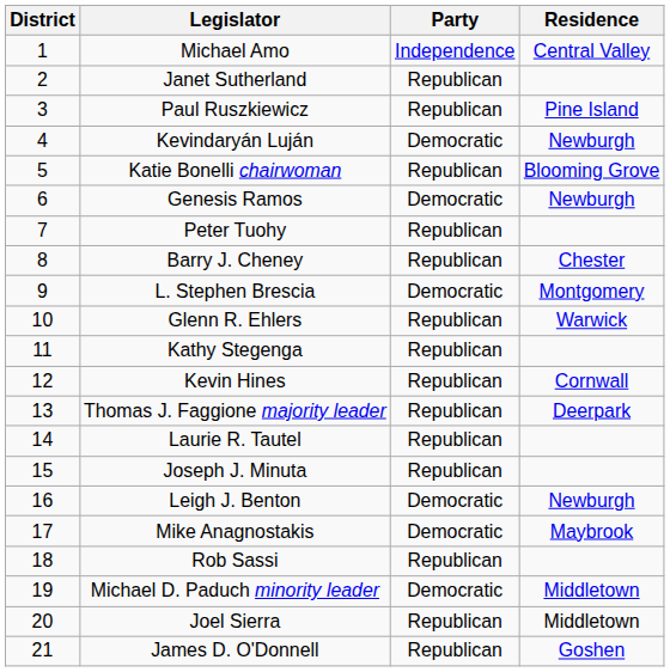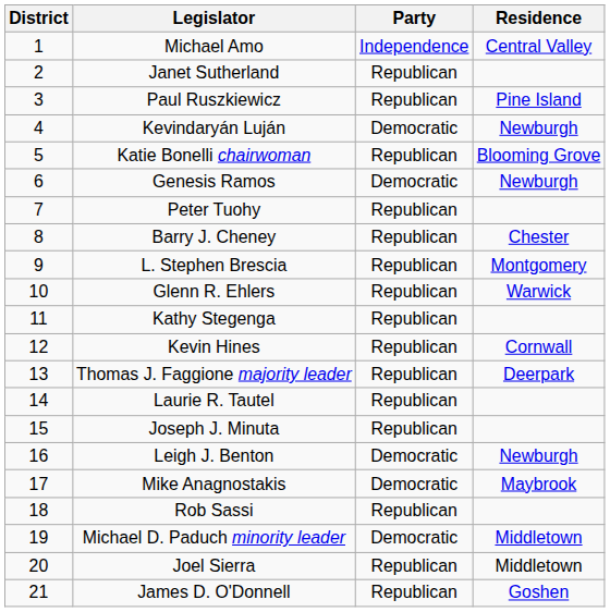L. Stephen Brescia | Party: Democratic -> Republican
